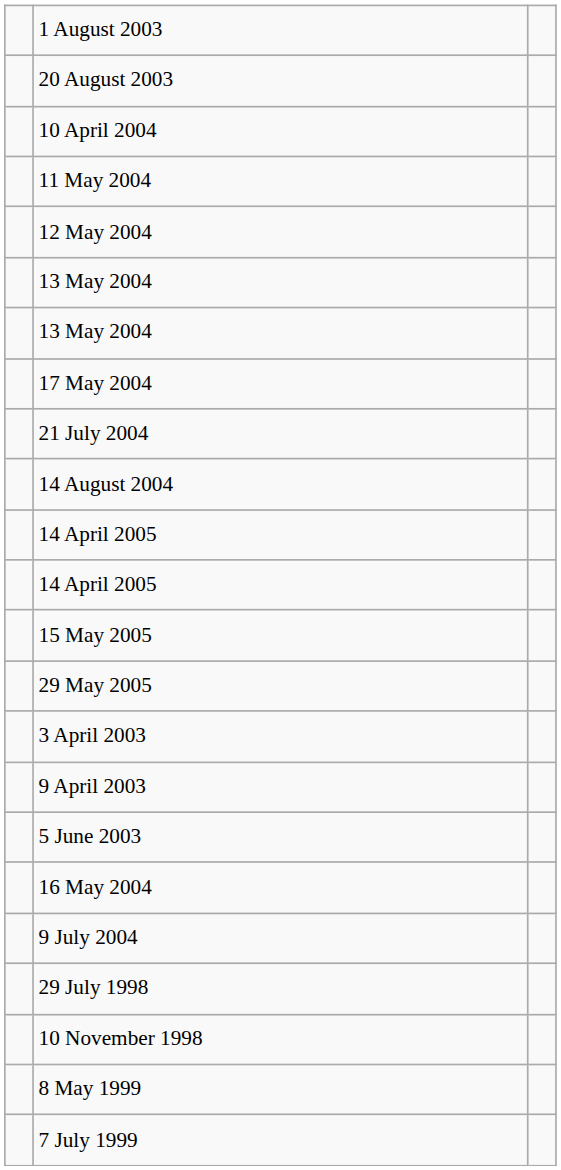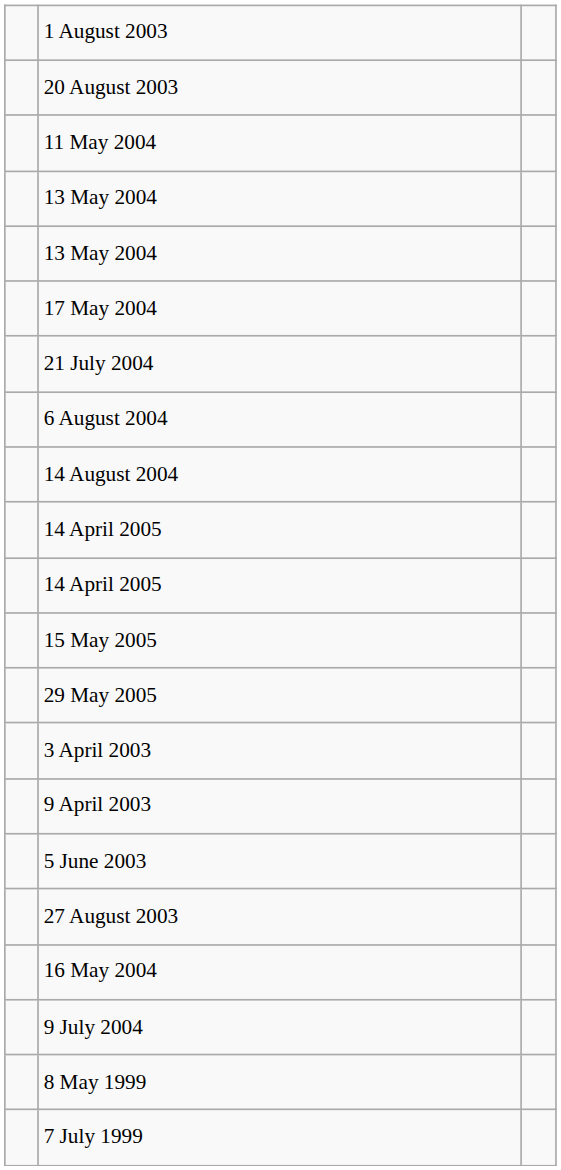- row: 10 April 2004
- row: 12 May 2004
+ row: 6 August 2004
+ row: 27 August 2003
- row: 29 July 1998
- row: 10 November 1998
